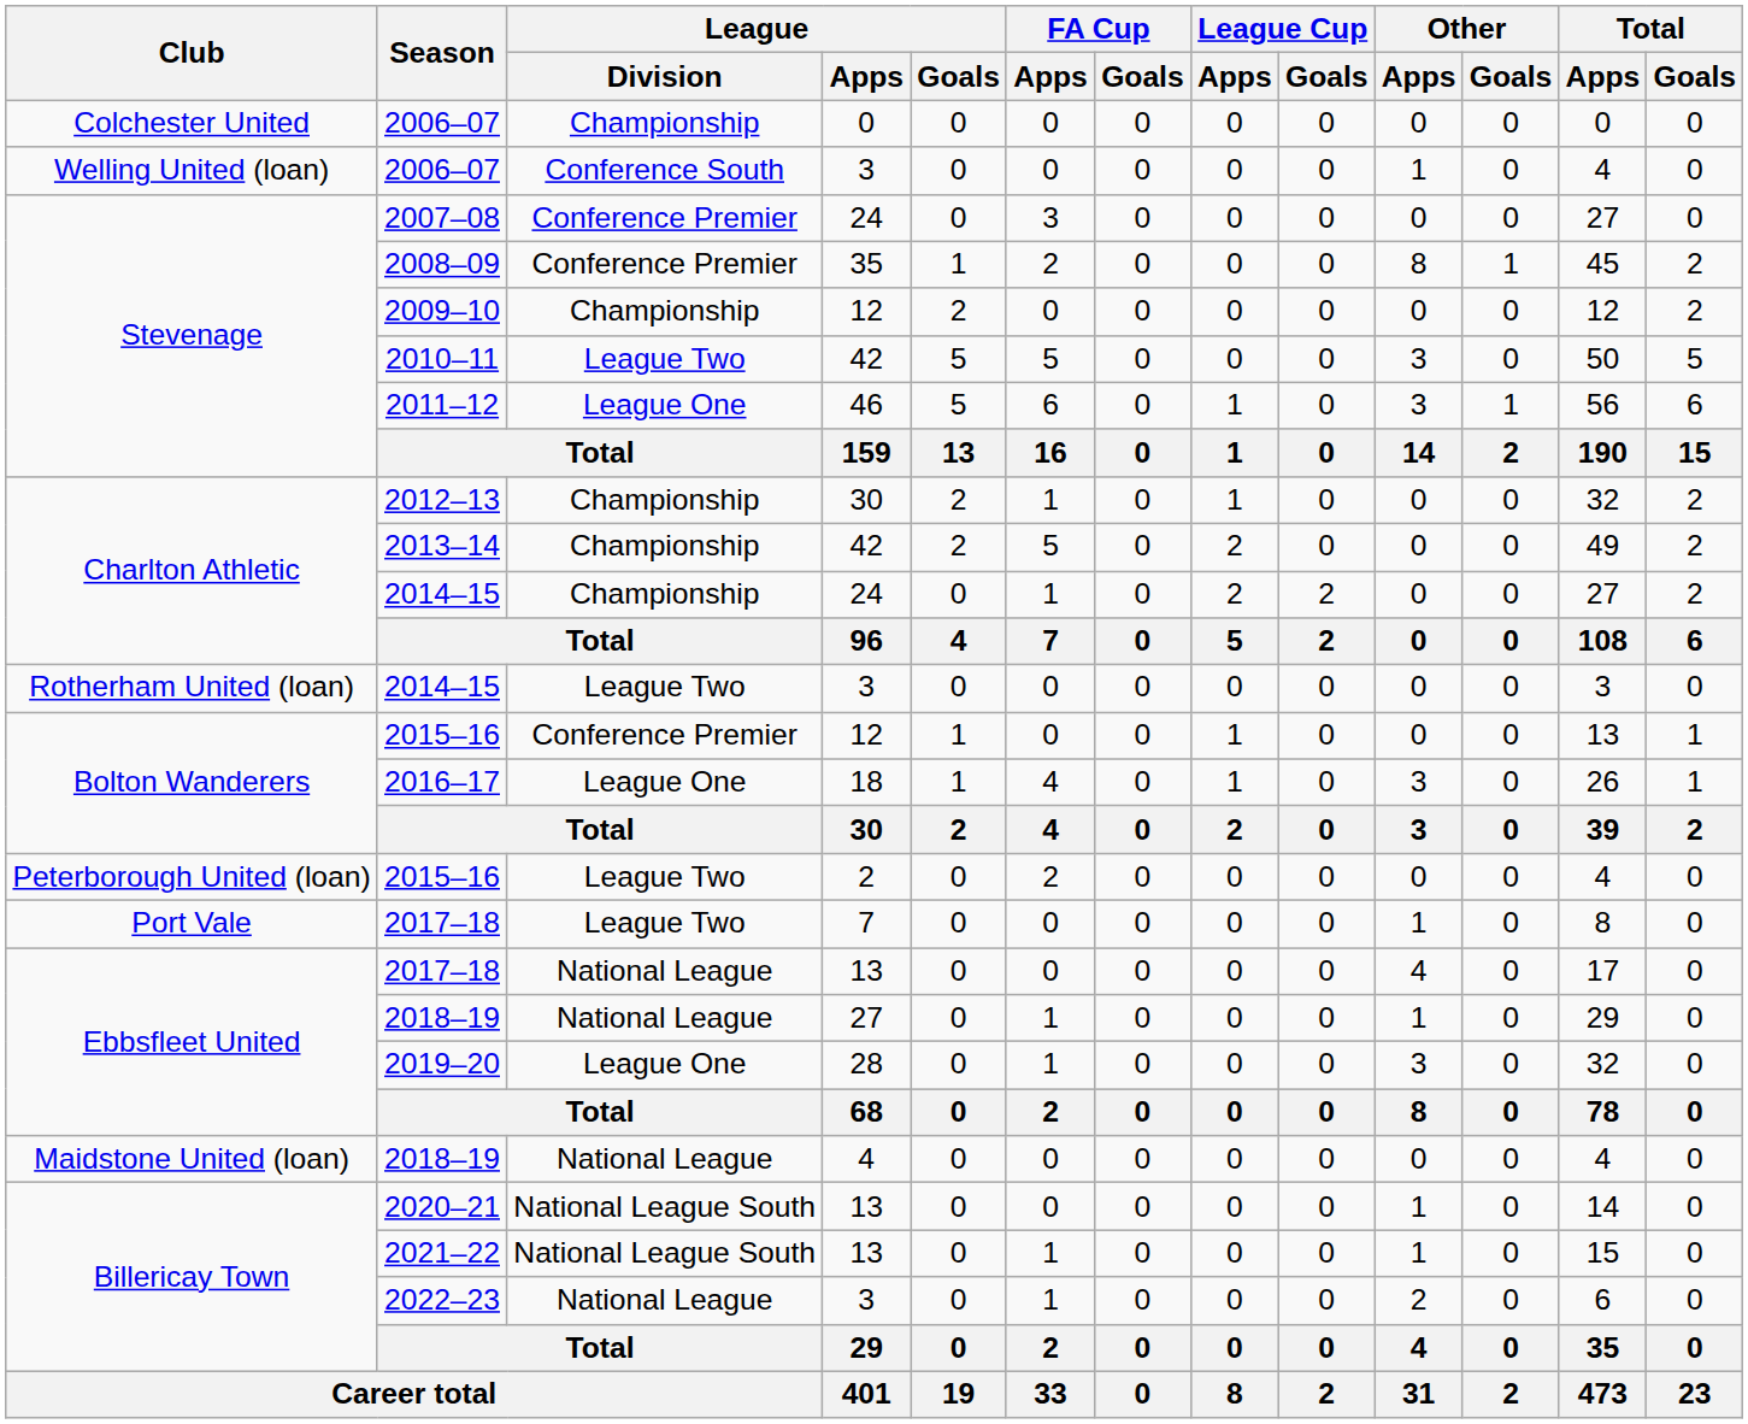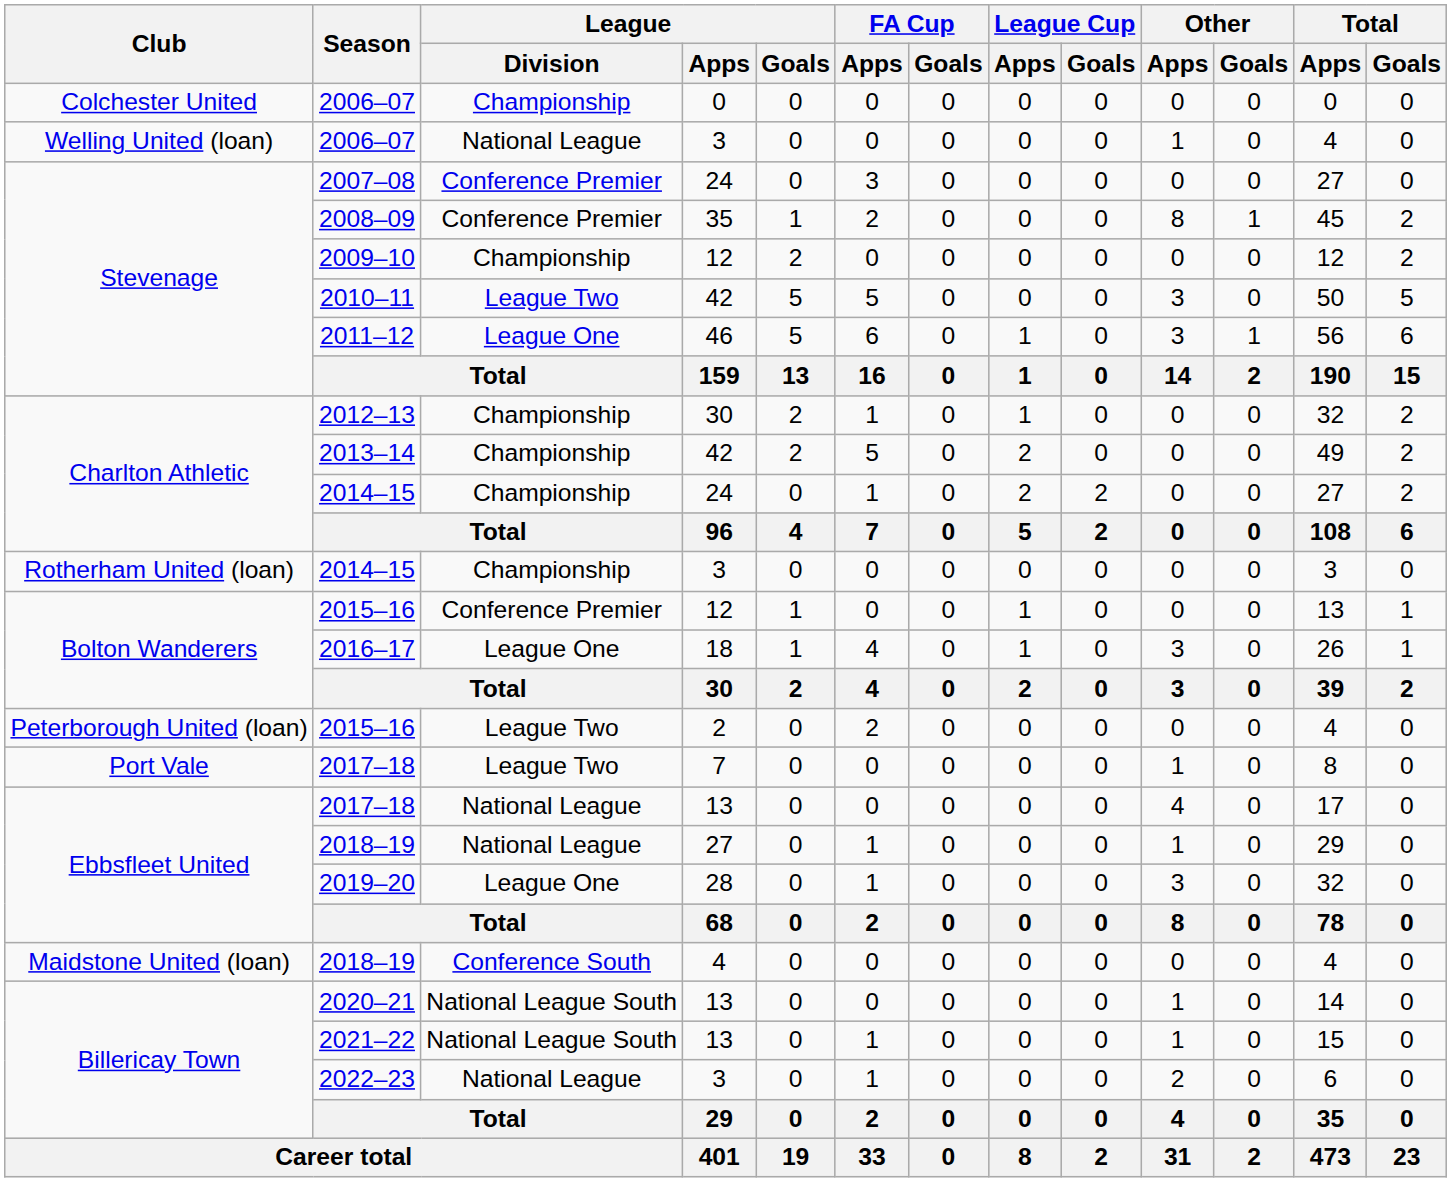2006–07 / 3 | League / Division: Conference South -> National League
2014–15 / 3 | League / Division: League Two -> Championship
2018–19 / 4 | League / Division: National League -> Conference South
